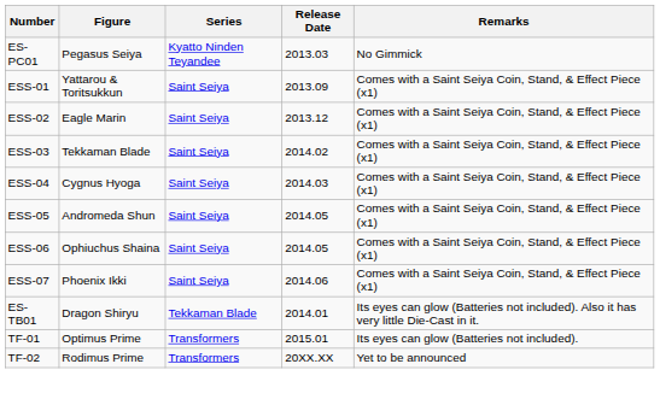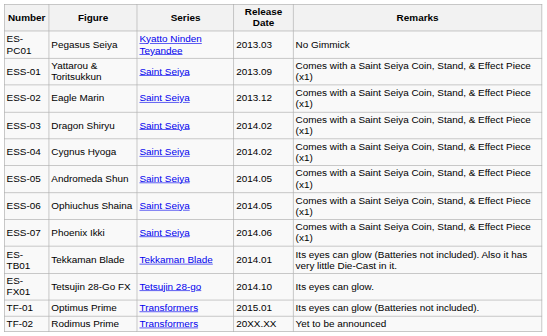ESS-03 | Figure: Tekkaman Blade -> Dragon Shiryu
ESS-04 | Release Date: 2014.03 -> 2014.02
ES-TB01 | Figure: Dragon Shiryu -> Tekkaman Blade
+ row: ES-FX01 | Tetsujin 28-Go FX | Tetsujin 28-go | 2014.10 | Its eyes can glow.
